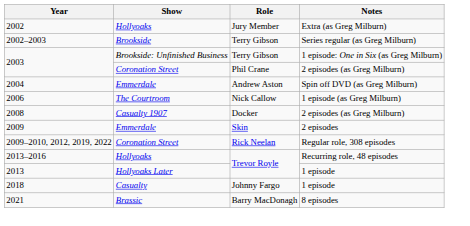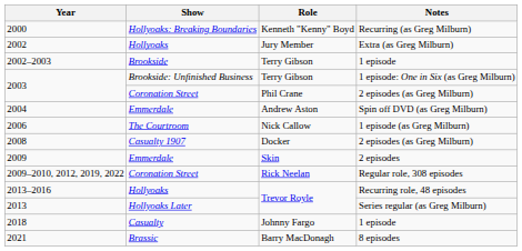+ row: 2000 | Hollyoaks: Breaking Boundaries | Kenneth "Kenny" Boyd | Recurring (as Greg Milburn)
2002–2003 | Notes: Series regular (as Greg Milburn) -> 1 episode
2013 | Notes: 1 episode -> Series regular (as Greg Milburn)
